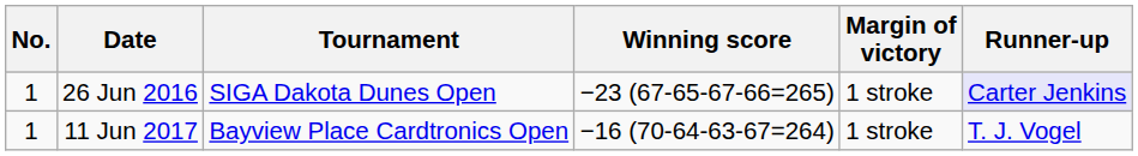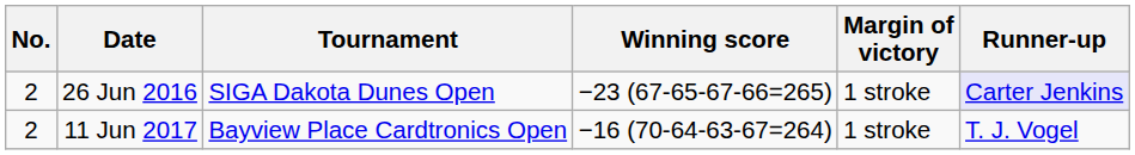26 Jun 2016 | No.: 1 -> 2
11 Jun 2017 | No.: 1 -> 2
